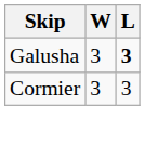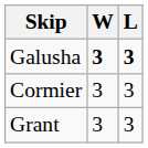Galusha | W: normal -> bold
+ row: Grant | 3 | 3
